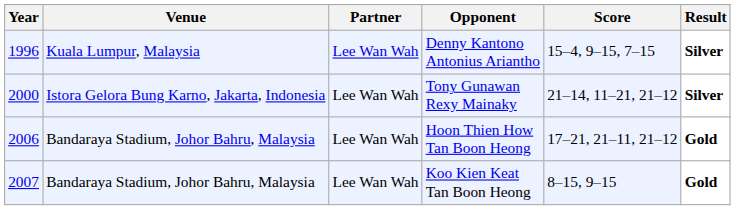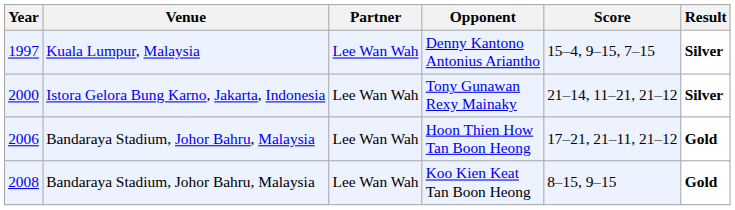Denny Kantono Antonius Ariantho | Year: 1996 -> 1997
Koo Kien Keat Tan Boon Heong | Year: 2007 -> 2008
